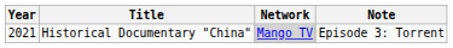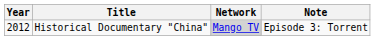Historical Documentary "China" | Year: 2021 -> 2012
